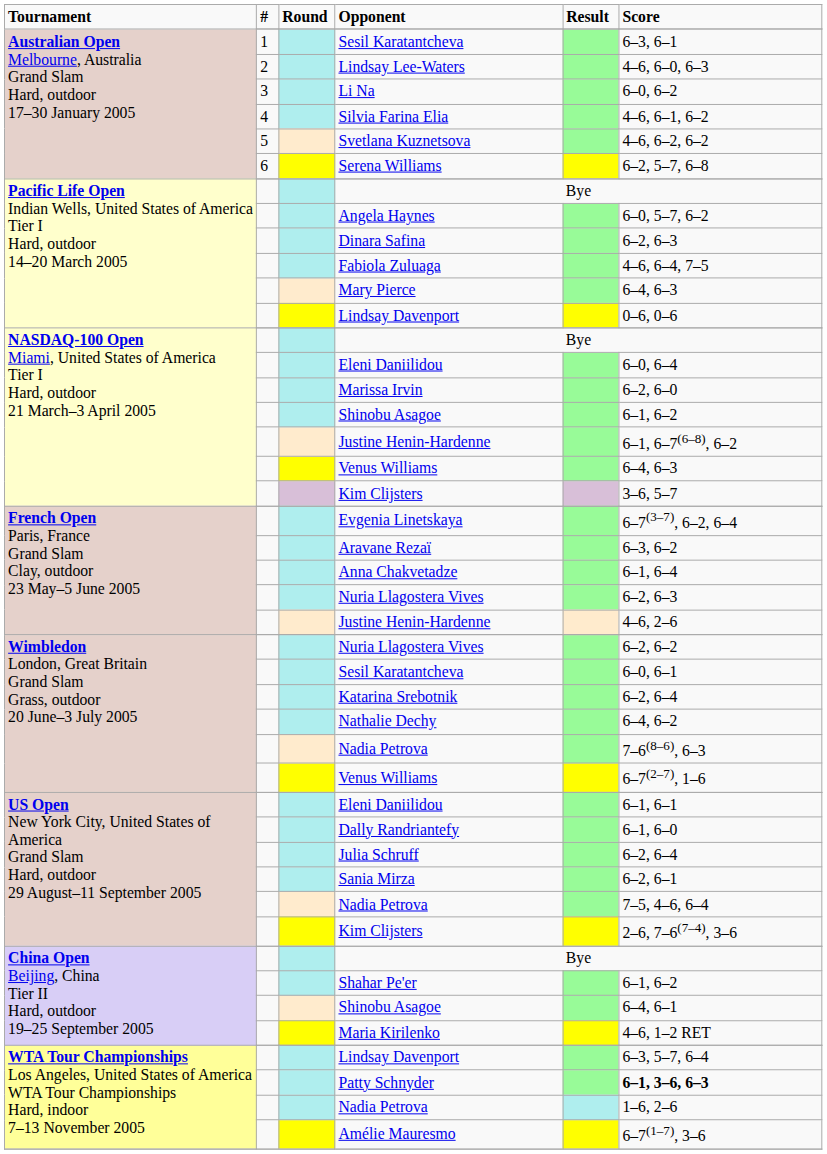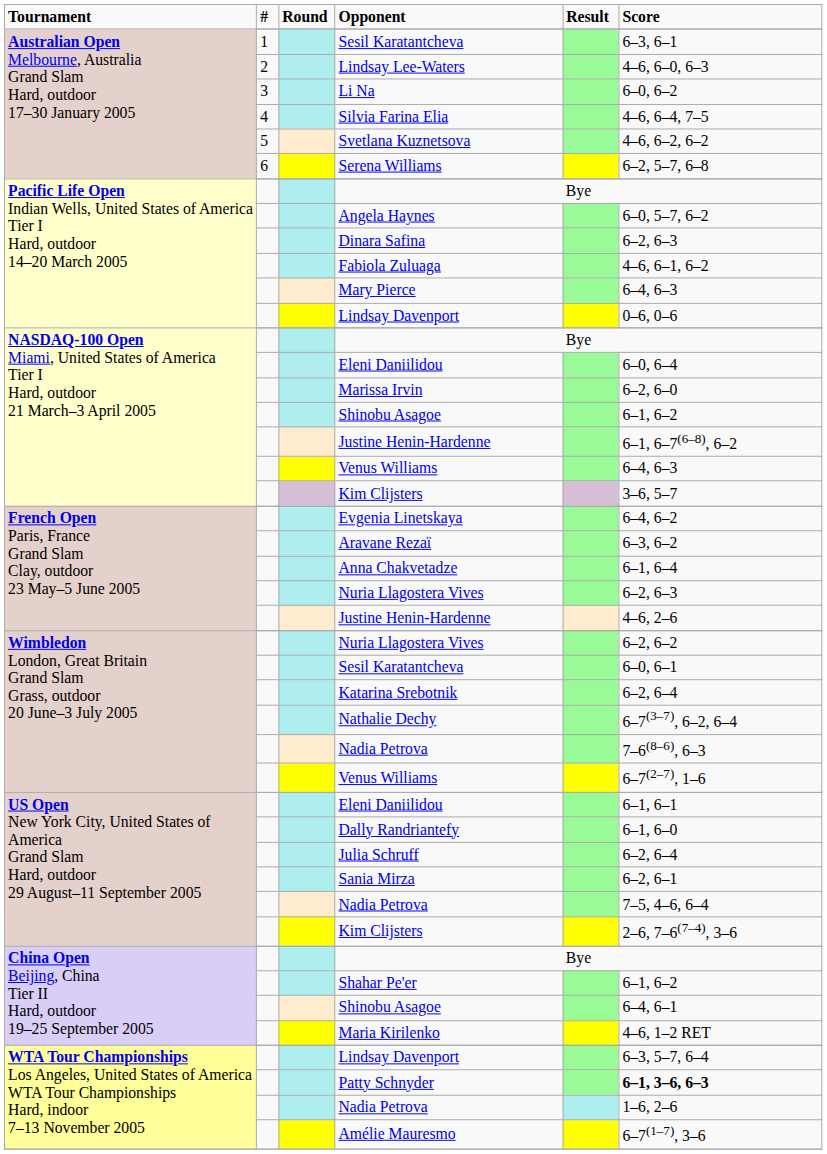Silvia Farina Elia | column 6: 4–6, 6–1, 6–2 -> 4–6, 6–4, 7–5
Fabiola Zuluaga | column 6: 4–6, 6–4, 7–5 -> 4–6, 6–1, 6–2
Evgenia Linetskaya | column 6: 6–7(3–7), 6–2, 6–4 -> 6–4, 6–2
Nathalie Dechy | column 6: 6–4, 6–2 -> 6–7(3–7), 6–2, 6–4
